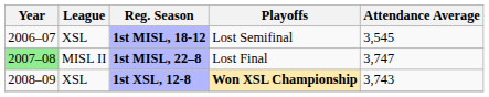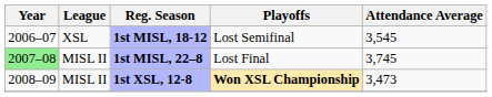1st MISL, 22–8 | Attendance Average: 3,747 -> 3,745
1st XSL, 12-8 | League: XSL -> MISL II
1st XSL, 12-8 | Attendance Average: 3,743 -> 3,473
